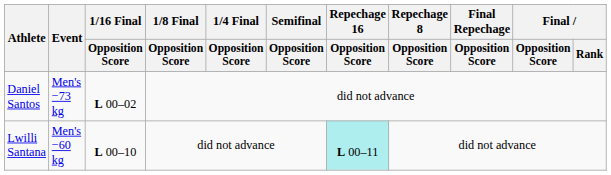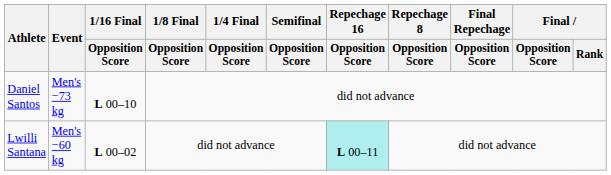Daniel Santos | 1/16 Final / Opposition Score: L 00–02 -> L 00–10
Lwilli Santana | 1/16 Final / Opposition Score: L 00–10 -> L 00–02
